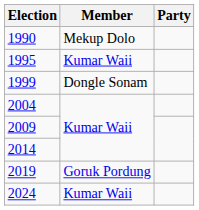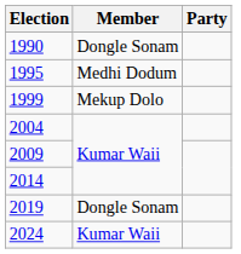1990 | Member: Mekup Dolo -> Dongle Sonam
1995 | Member: Kumar Waii -> Medhi Dodum
1999 | Member: Dongle Sonam -> Mekup Dolo
2019 | Member: Goruk Pordung -> Dongle Sonam
